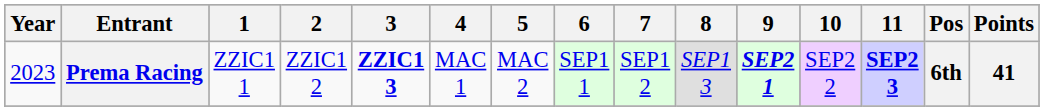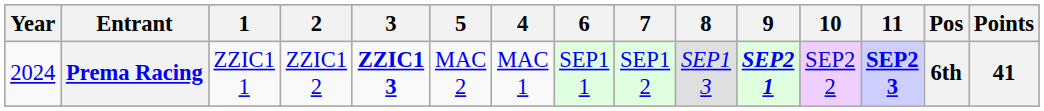columns swapped: 4 <-> 5
Prema Racing | Year: 2023 -> 2024
